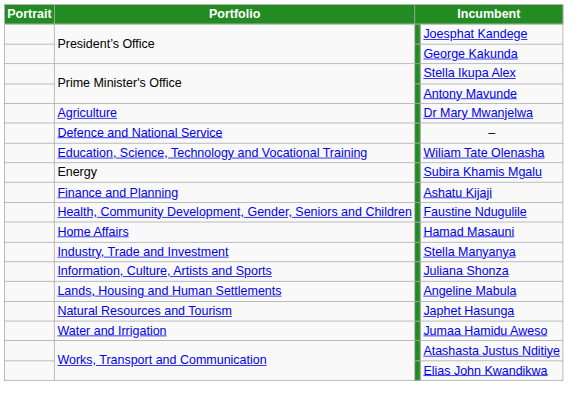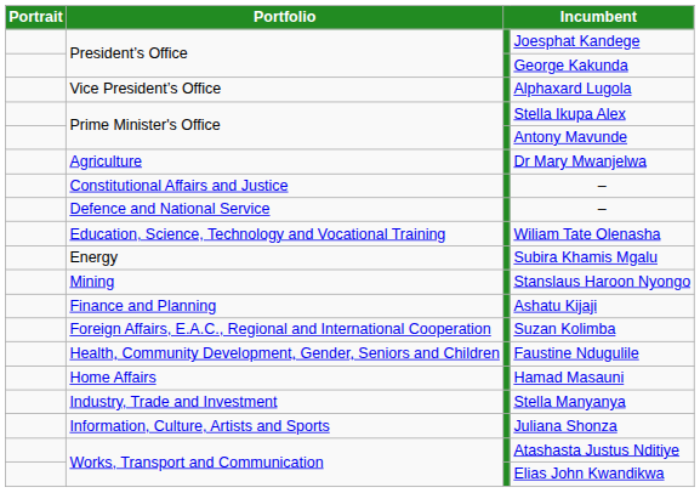+ row: Vice President’s Office | Alphaxard Lugola
+ row: Constitutional Affairs and Justice | –
+ row: Mining | Stanslaus Haroon Nyongo
+ row: Foreign Affairs, E.A.C., Regional and International Cooperation | Suzan Kolimba
- row: Lands, Housing and Human Settlements | Angeline Mabula
- row: Natural Resources and Tourism | Japhet Hasunga
- row: Water and Irrigation | Jumaa Hamidu Aweso
